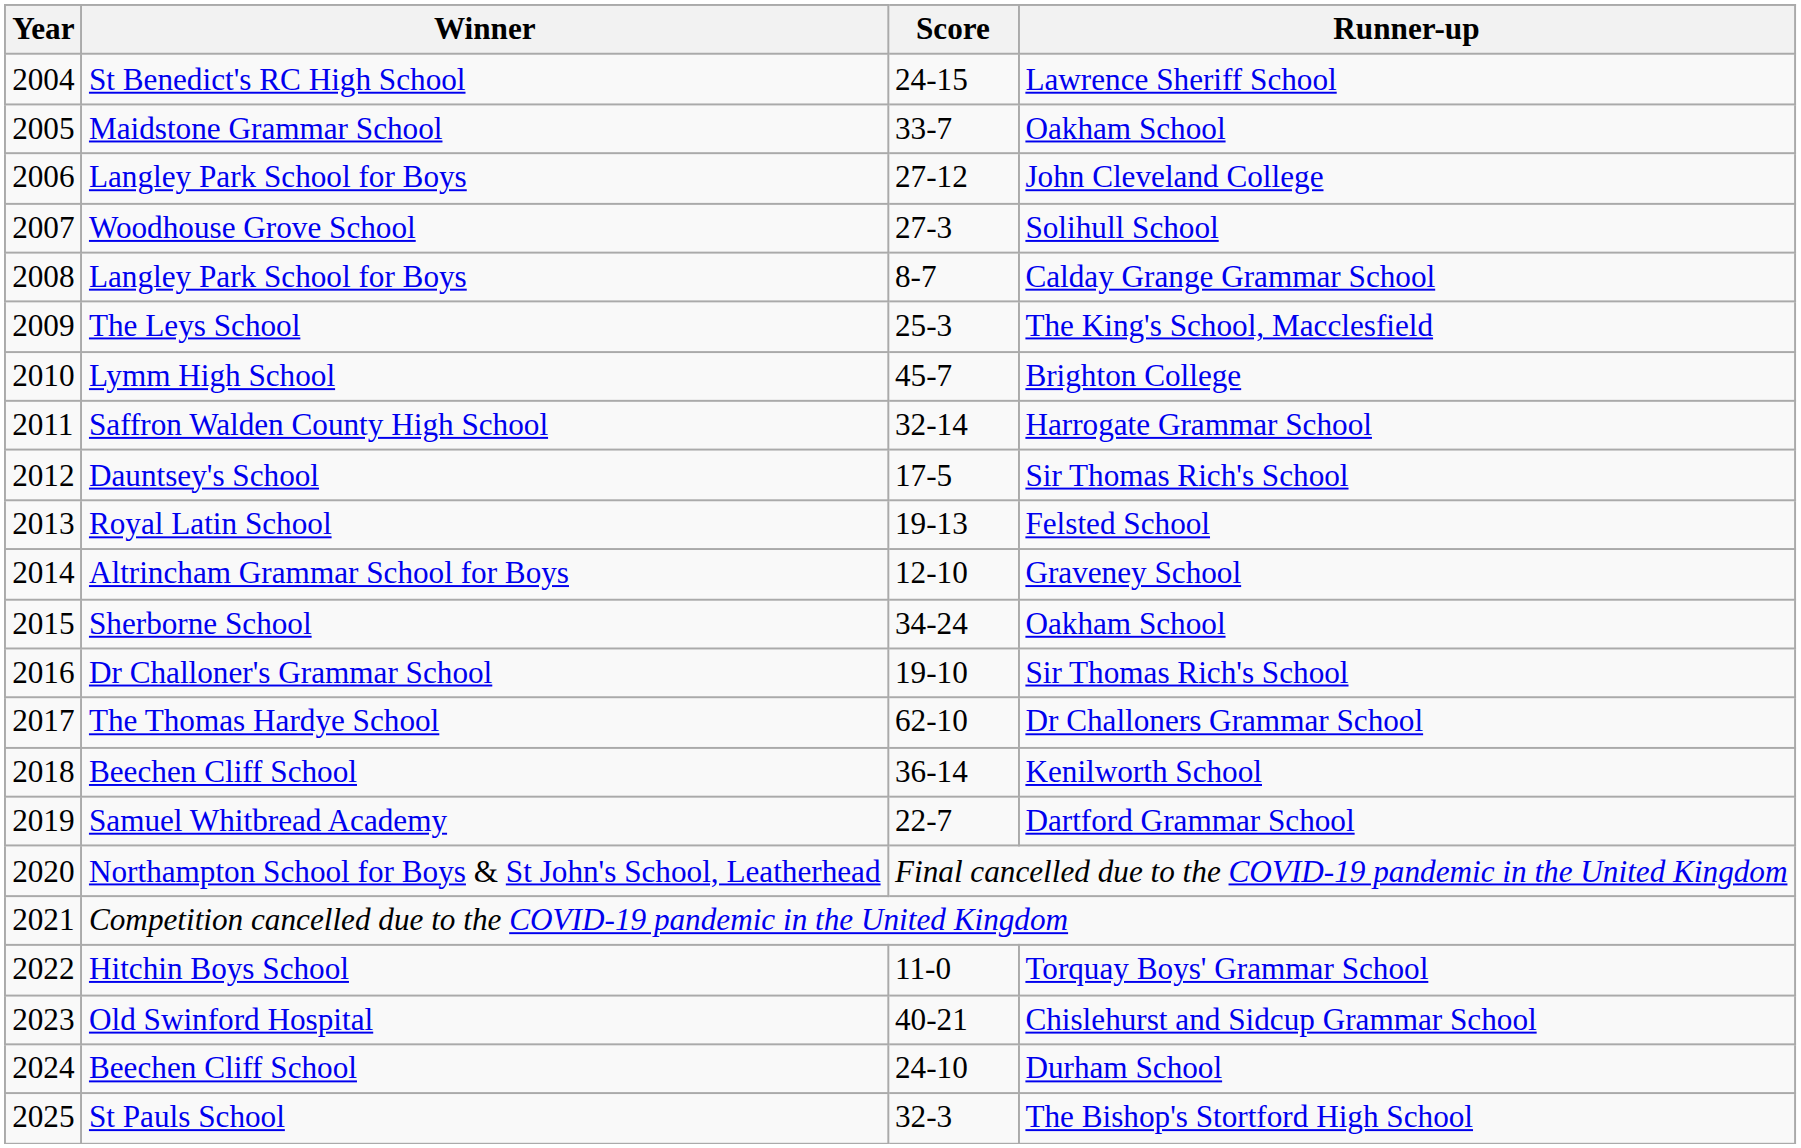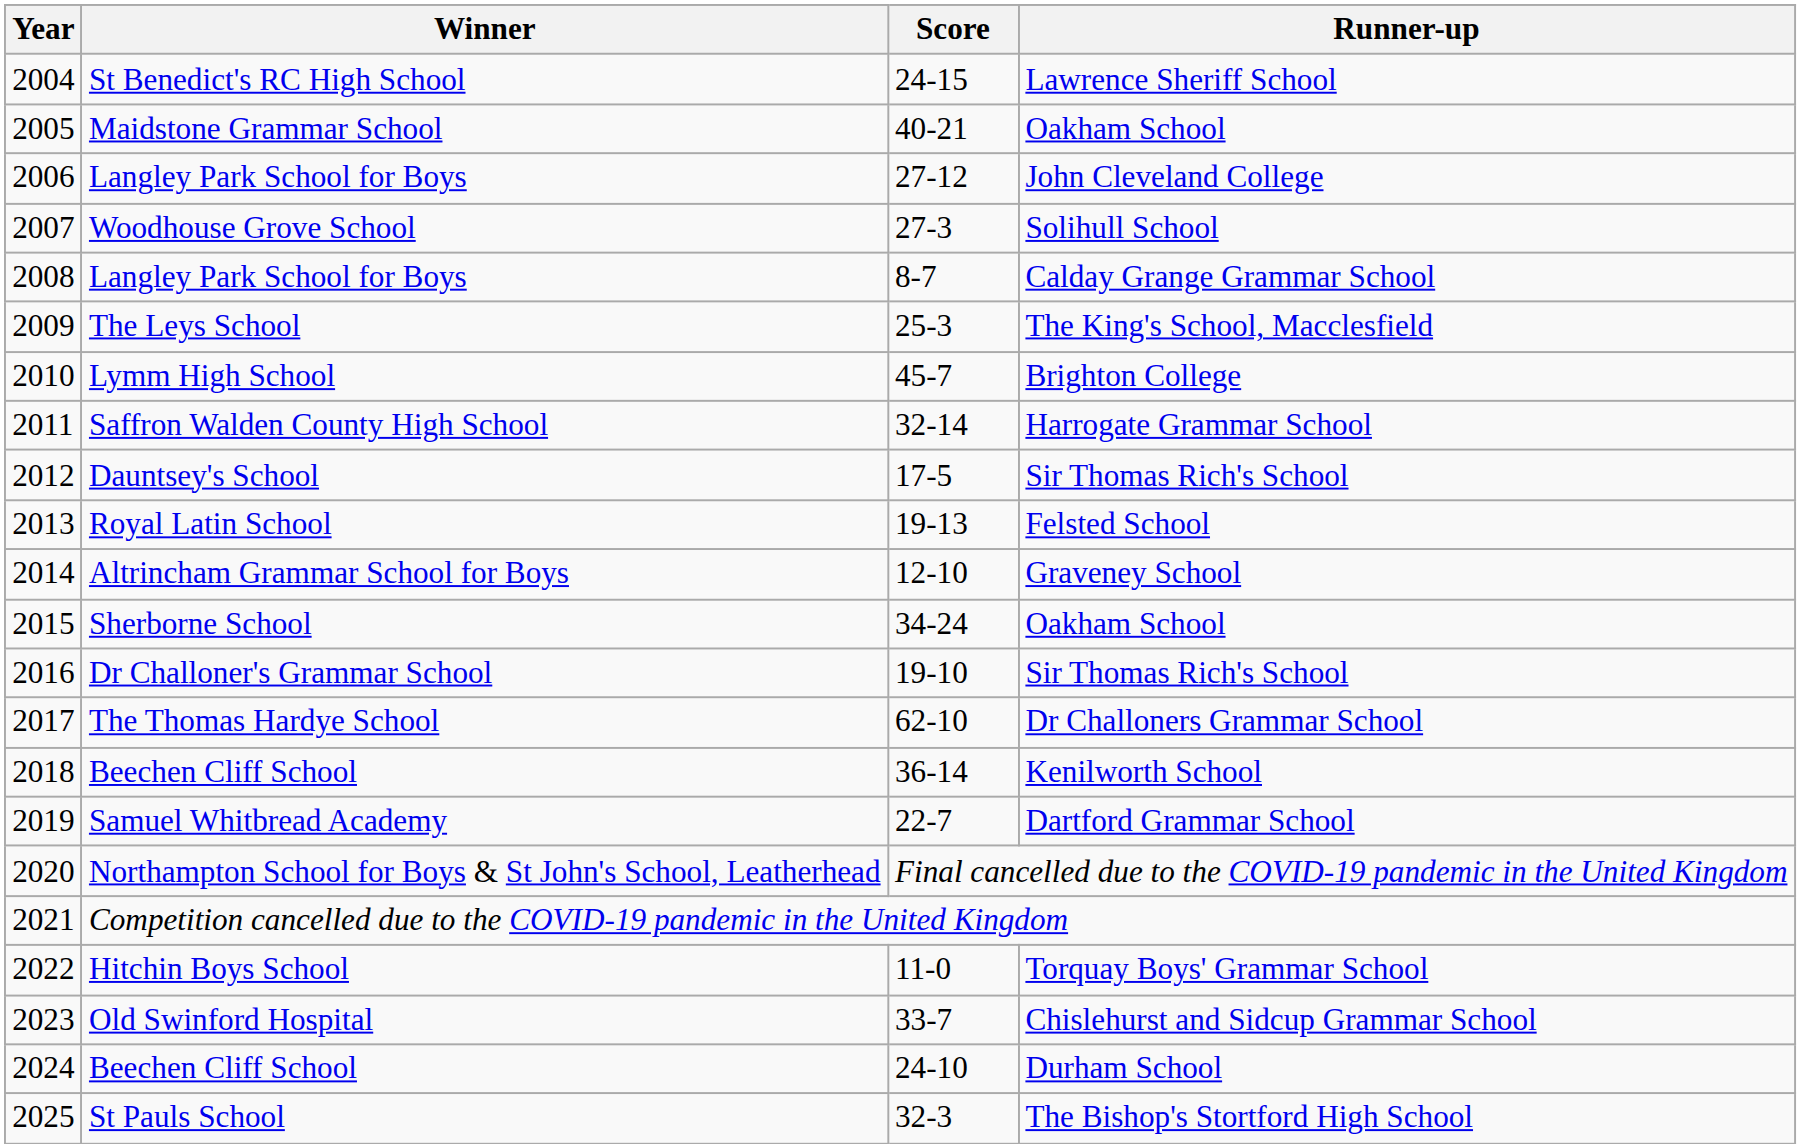Maidstone Grammar School | Score: 33-7 -> 40-21
Old Swinford Hospital | Score: 40-21 -> 33-7
